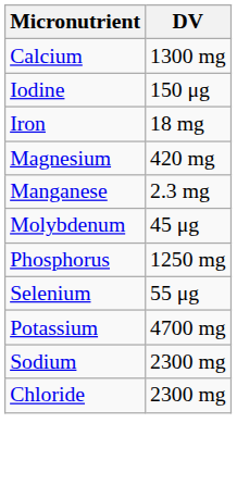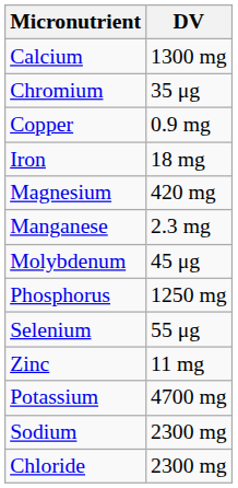+ row: Chromium | 35 μg
+ row: Copper | 0.9 mg
- row: Iodine | 150 μg
+ row: Zinc | 11 mg
